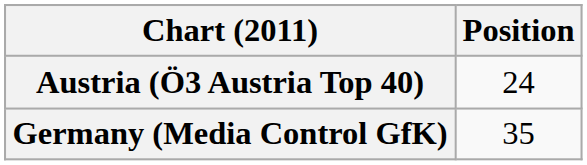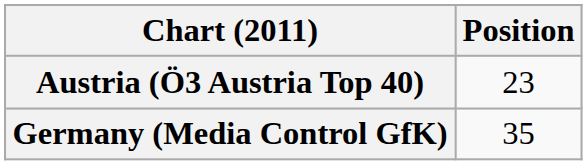Austria (Ö3 Austria Top 40) | Position: 24 -> 23
